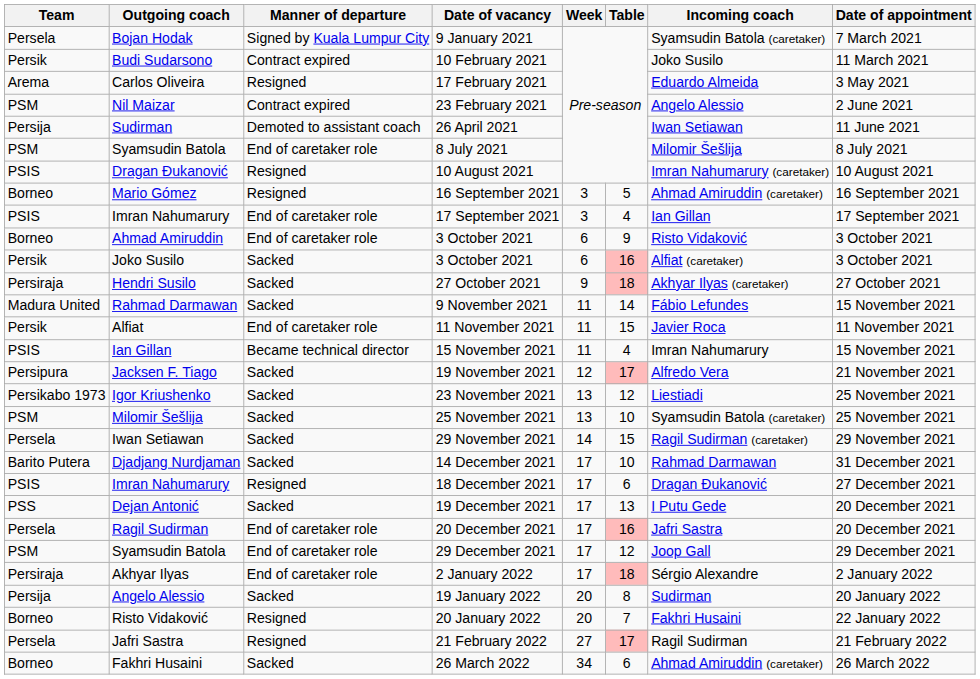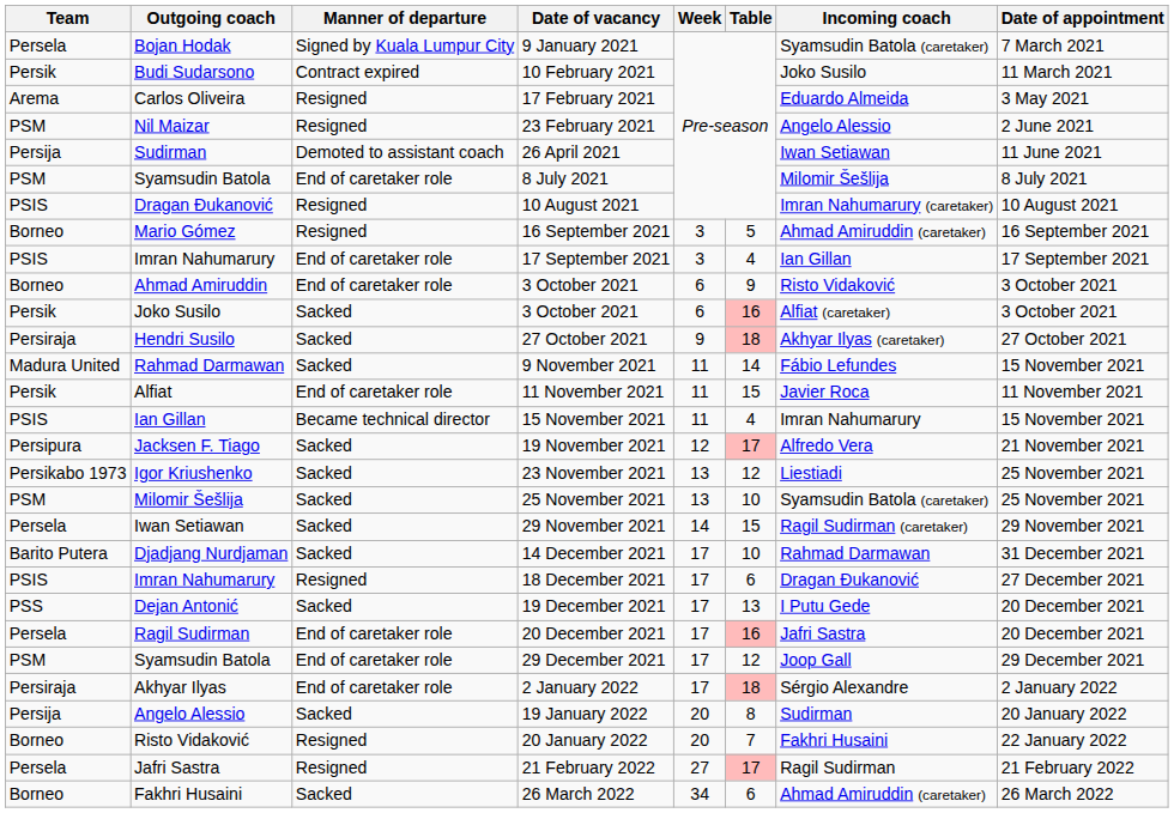23 February 2021 | Manner of departure: Contract expired -> Resigned
